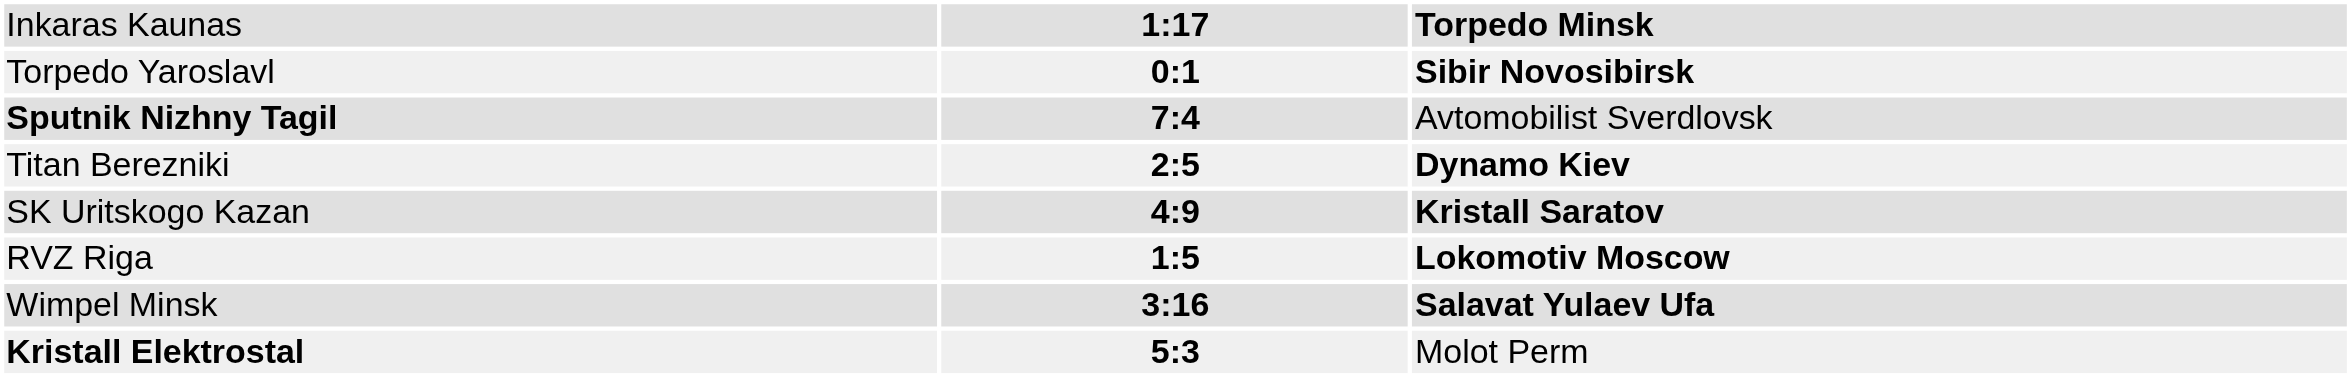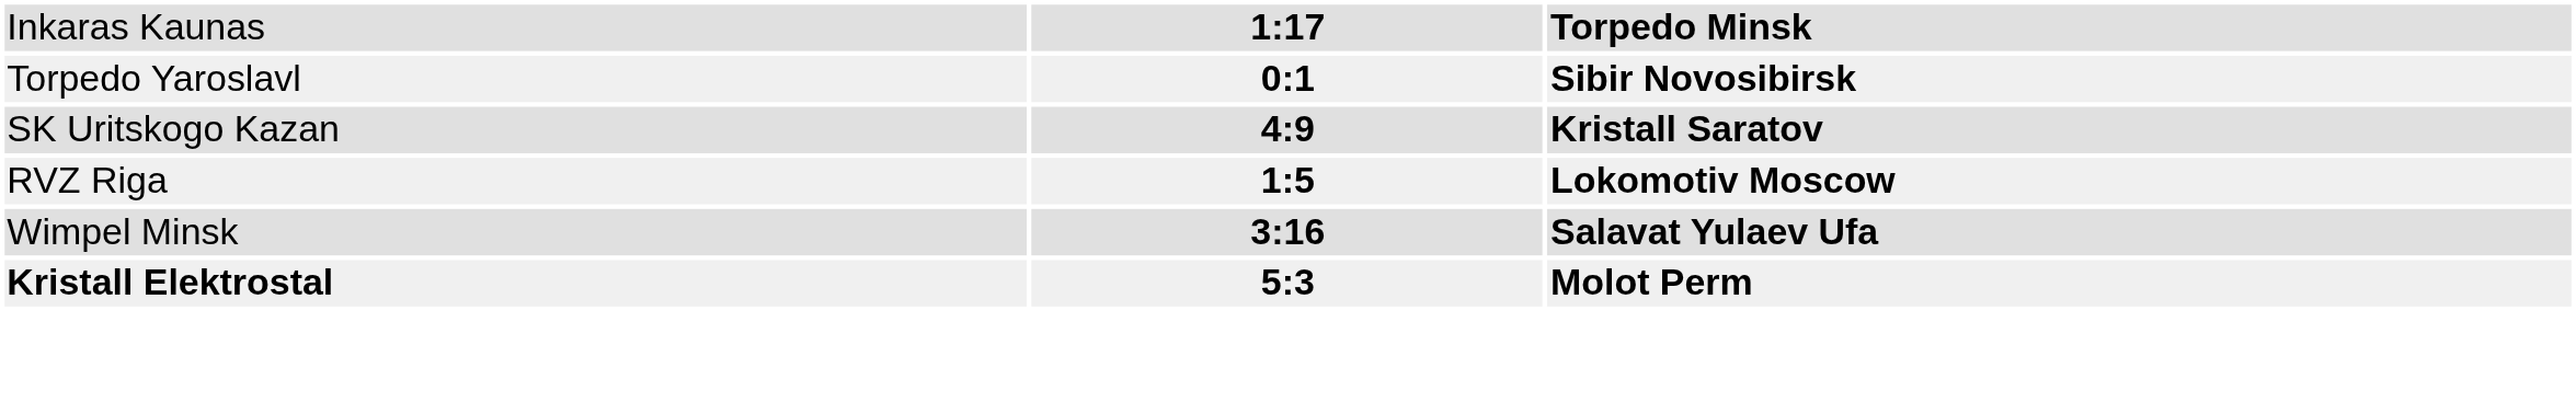- row: Sputnik Nizhny Tagil | 7:4 | Avtomobilist Sverdlovsk
- row: Titan Berezniki | 2:5 | Dynamo Kiev
Kristall Elektrostal | column 3: normal -> bold
